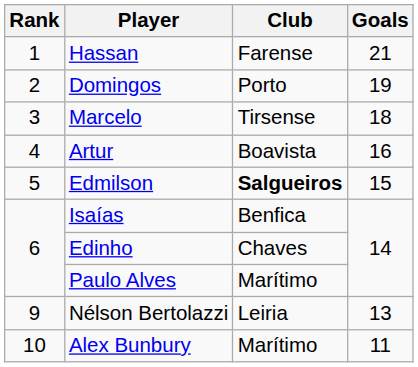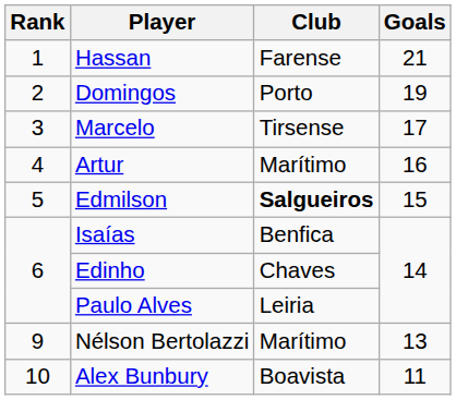Marcelo | Goals: 18 -> 17
Artur | Club: Boavista -> Marítimo
Paulo Alves | Club: Marítimo -> Leiria
Nélson Bertolazzi | Club: Leiria -> Marítimo
Alex Bunbury | Club: Marítimo -> Boavista
